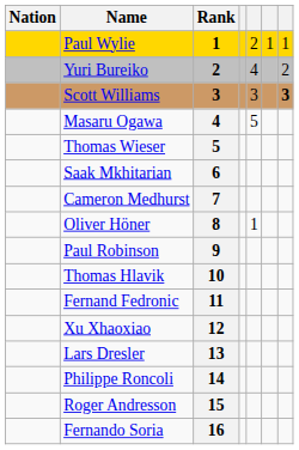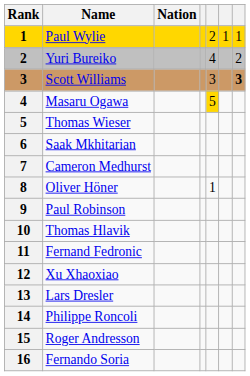columns swapped: Rank <-> Nation
Masaru Ogawa | column 5: no background -> gold background
